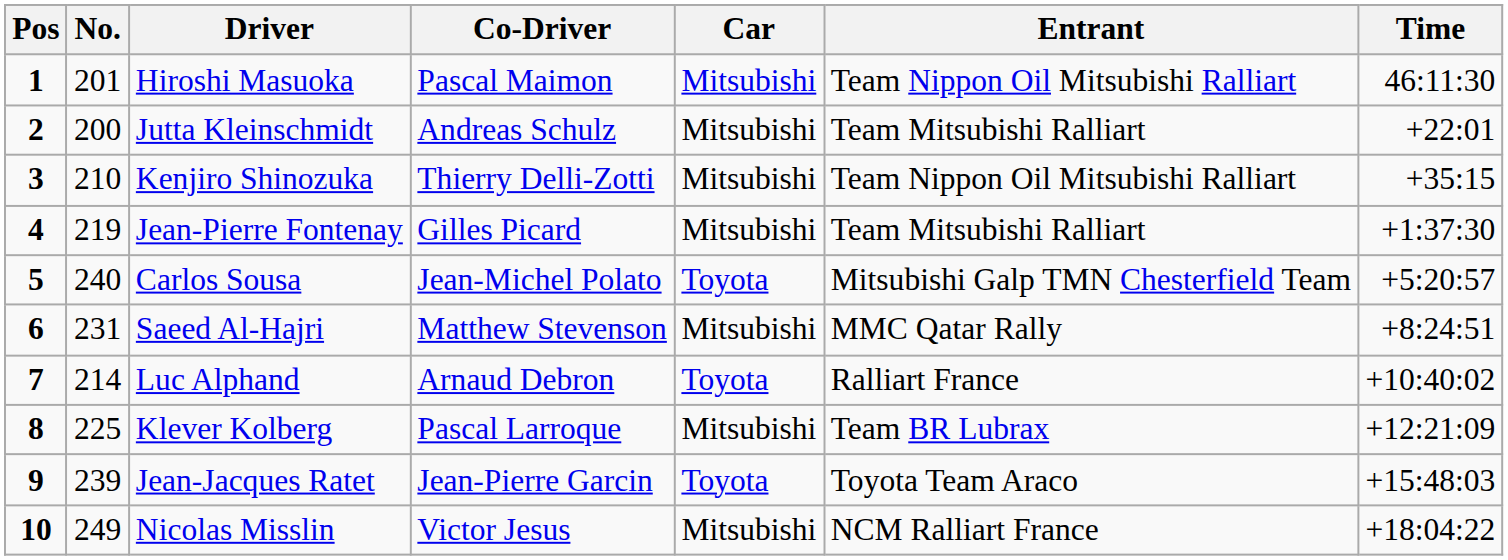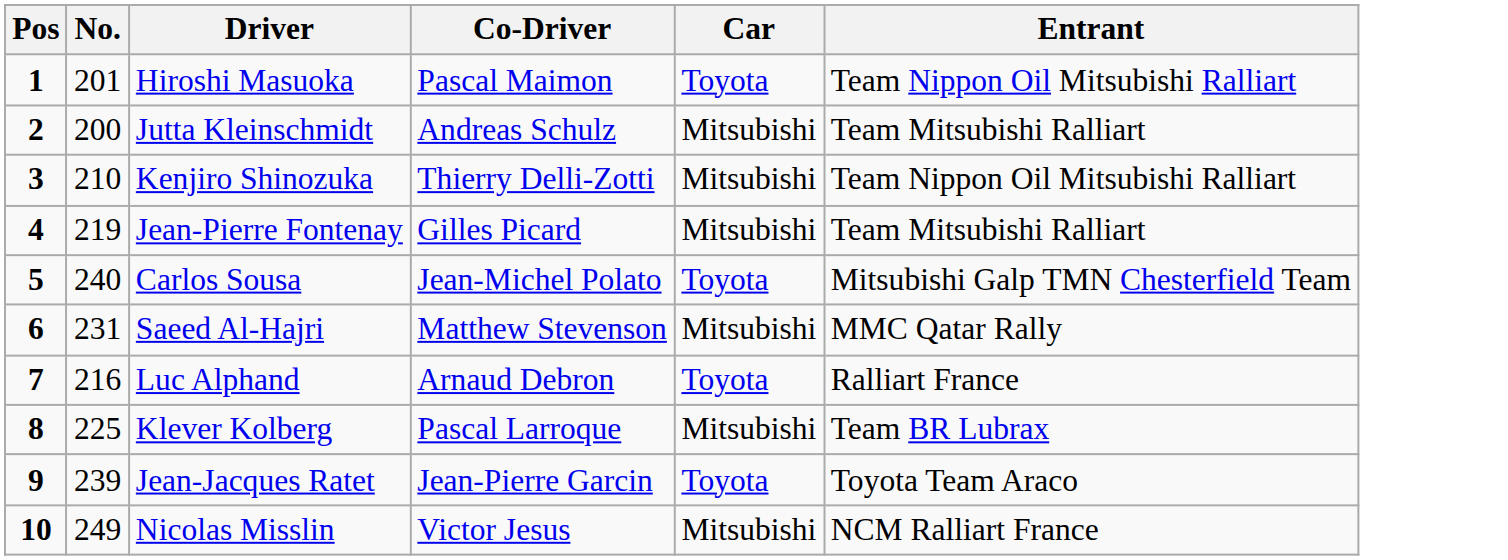- column: Time | 46:11:30 | +22:01 | +35:15 | +1:37:30 | +5:20:57 | +8:24:51 | +10:40:02 | +12:21:09 | +15:48:03 | +18:04:22
Hiroshi Masuoka | Car: Mitsubishi -> Toyota
Luc Alphand | No.: 214 -> 216
